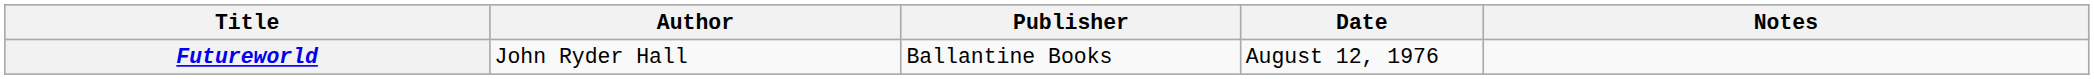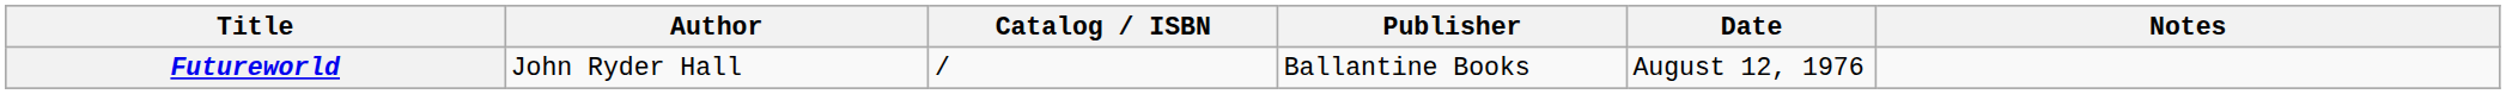+ column: Catalog / ISBN | /
